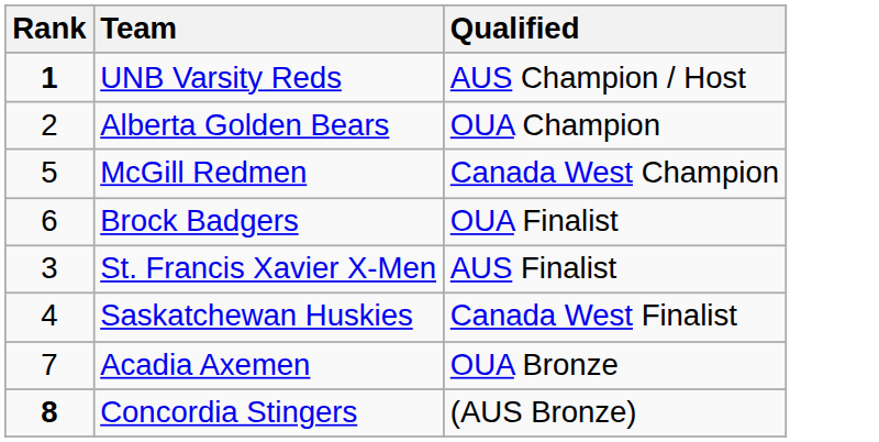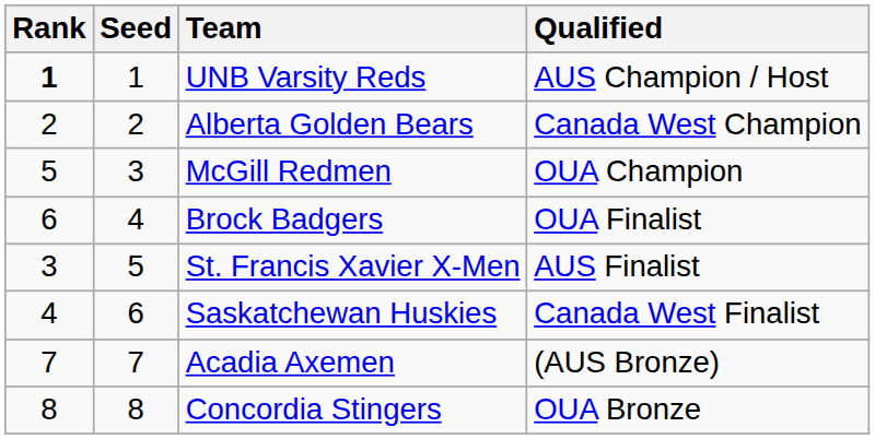+ column: Seed | 1 | 2 | 3 | 4 | 5 | 6 | 7 | 8
Alberta Golden Bears | Qualified: OUA Champion -> Canada West Champion
McGill Redmen | Qualified: Canada West Champion -> OUA Champion
Acadia Axemen | Qualified: OUA Bronze -> (AUS Bronze)
Concordia Stingers | Rank: bold -> normal
Concordia Stingers | Qualified: (AUS Bronze) -> OUA Bronze
